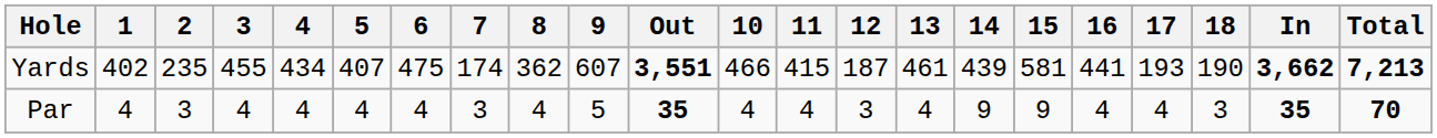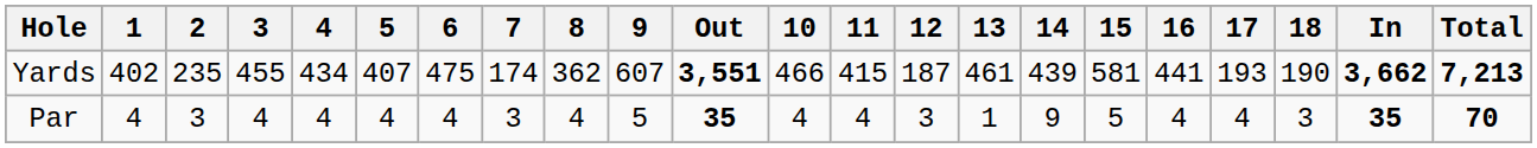Par | 13: 4 -> 1
Par | 15: 9 -> 5
